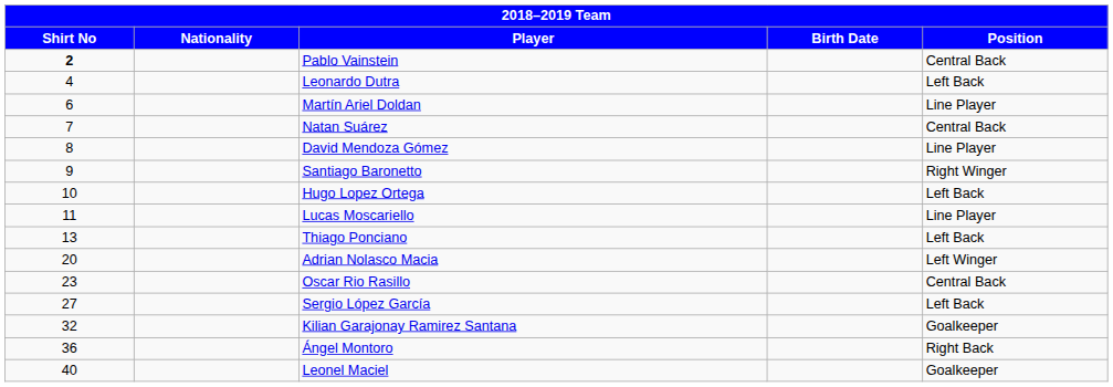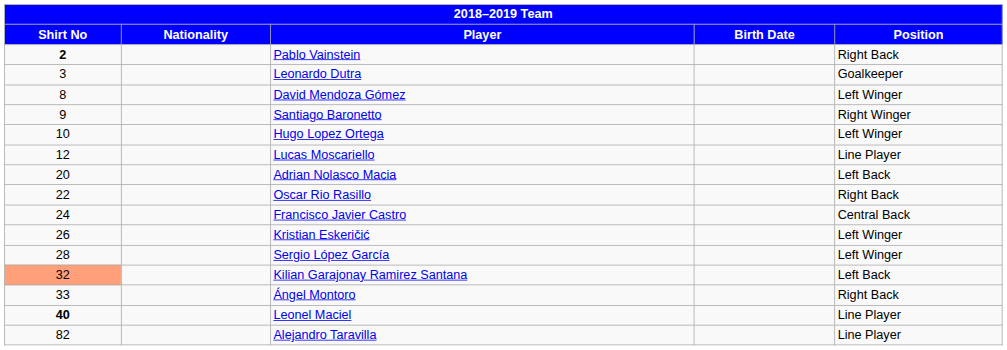Pablo Vainstein | Position: Central Back -> Right Back
Leonardo Dutra | Shirt No: 4 -> 3
Leonardo Dutra | Position: Left Back -> Goalkeeper
- row: 6 | Martín Ariel Doldan | Line Player
- row: 7 | Natan Suárez | Central Back
David Mendoza Gómez | Position: Line Player -> Left Winger
Hugo Lopez Ortega | Position: Left Back -> Left Winger
Lucas Moscariello | Shirt No: 11 -> 12
- row: 13 | Thiago Ponciano | Left Back
Adrian Nolasco Macia | Position: Left Winger -> Left Back
Oscar Rio Rasillo | Shirt No: 23 -> 22
Oscar Rio Rasillo | Position: Central Back -> Right Back
+ row: 24 | Francisco Javier Castro | Central Back
+ row: 26 | Kristian Eskeričić | Left Winger
Sergio López García | Shirt No: 27 -> 28
Sergio López García | Position: Left Back -> Left Winger
Kilian Garajonay Ramirez Santana | Shirt No: no background -> lightsalmon background
Kilian Garajonay Ramirez Santana | Position: Goalkeeper -> Left Back
Ángel Montoro | Shirt No: 36 -> 33
Leonel Maciel | Shirt No: normal -> bold
Leonel Maciel | Position: Goalkeeper -> Line Player
+ row: 82 | Alejandro Taravilla | Line Player
